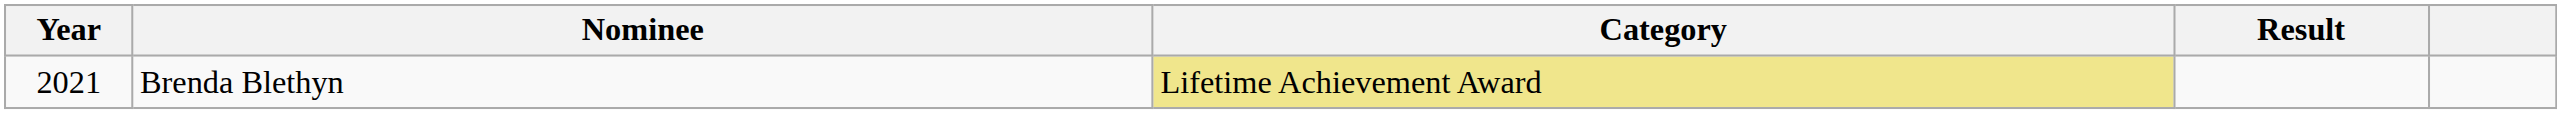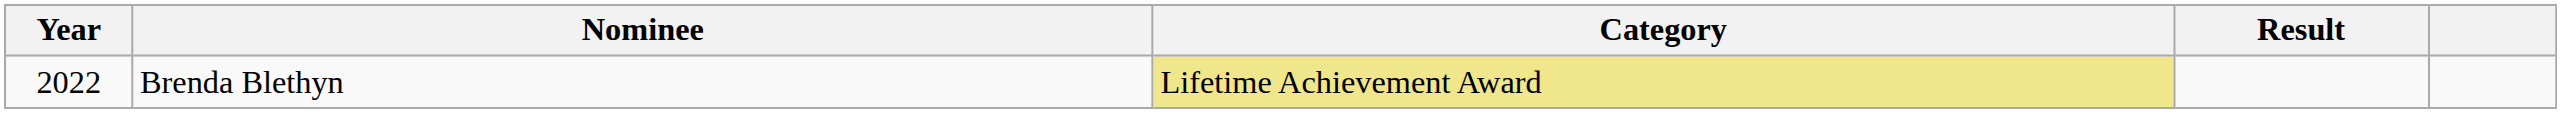Brenda Blethyn | Year: 2021 -> 2022
